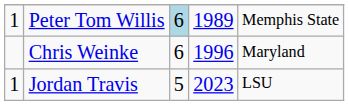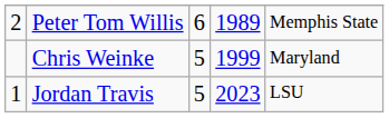Peter Tom Willis | column 1: 1 -> 2
Peter Tom Willis | column 3: lightblue background -> no background
Chris Weinke | column 3: 6 -> 5
Chris Weinke | column 4: 1996 -> 1999
